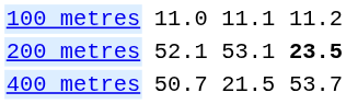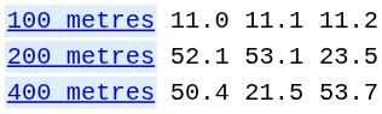200 metres | column 7: bold -> normal
400 metres | column 3: 50.7 -> 50.4
